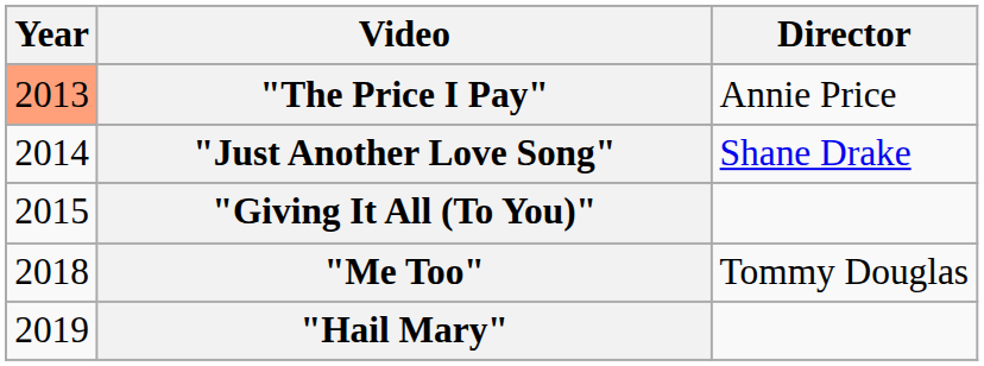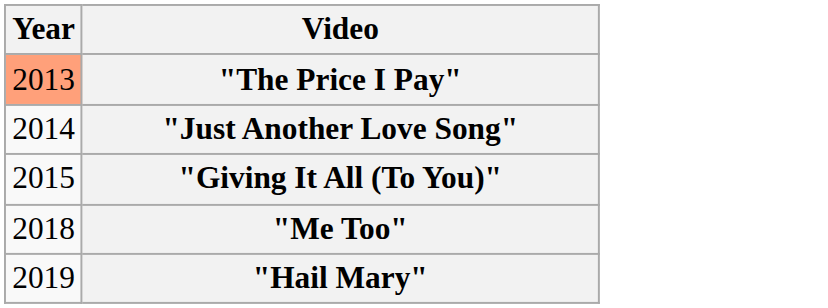- column: Director | Annie Price | Shane Drake | Tommy Douglas
